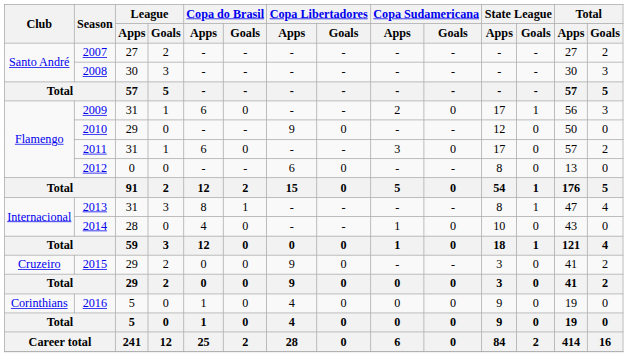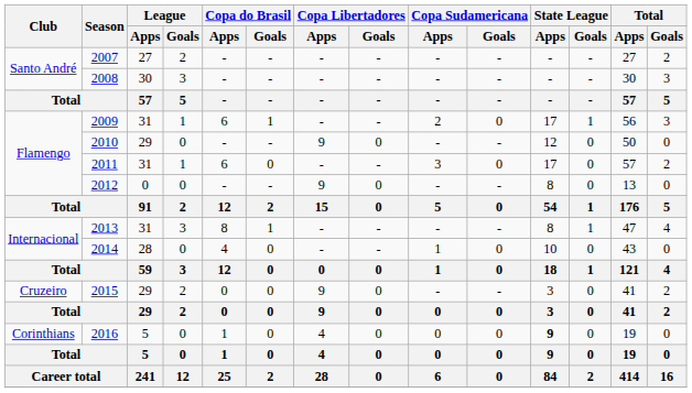2009 | Copa do Brasil / Goals: 0 -> 1
2012 | Copa Libertadores / Apps: 6 -> 9
2016 | State League / Apps: normal -> bold
